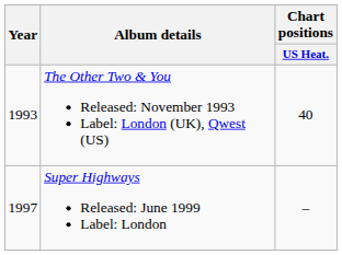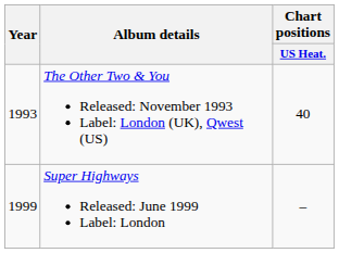Super Highways Released: June 1999 Label: London | Year: 1997 -> 1999
